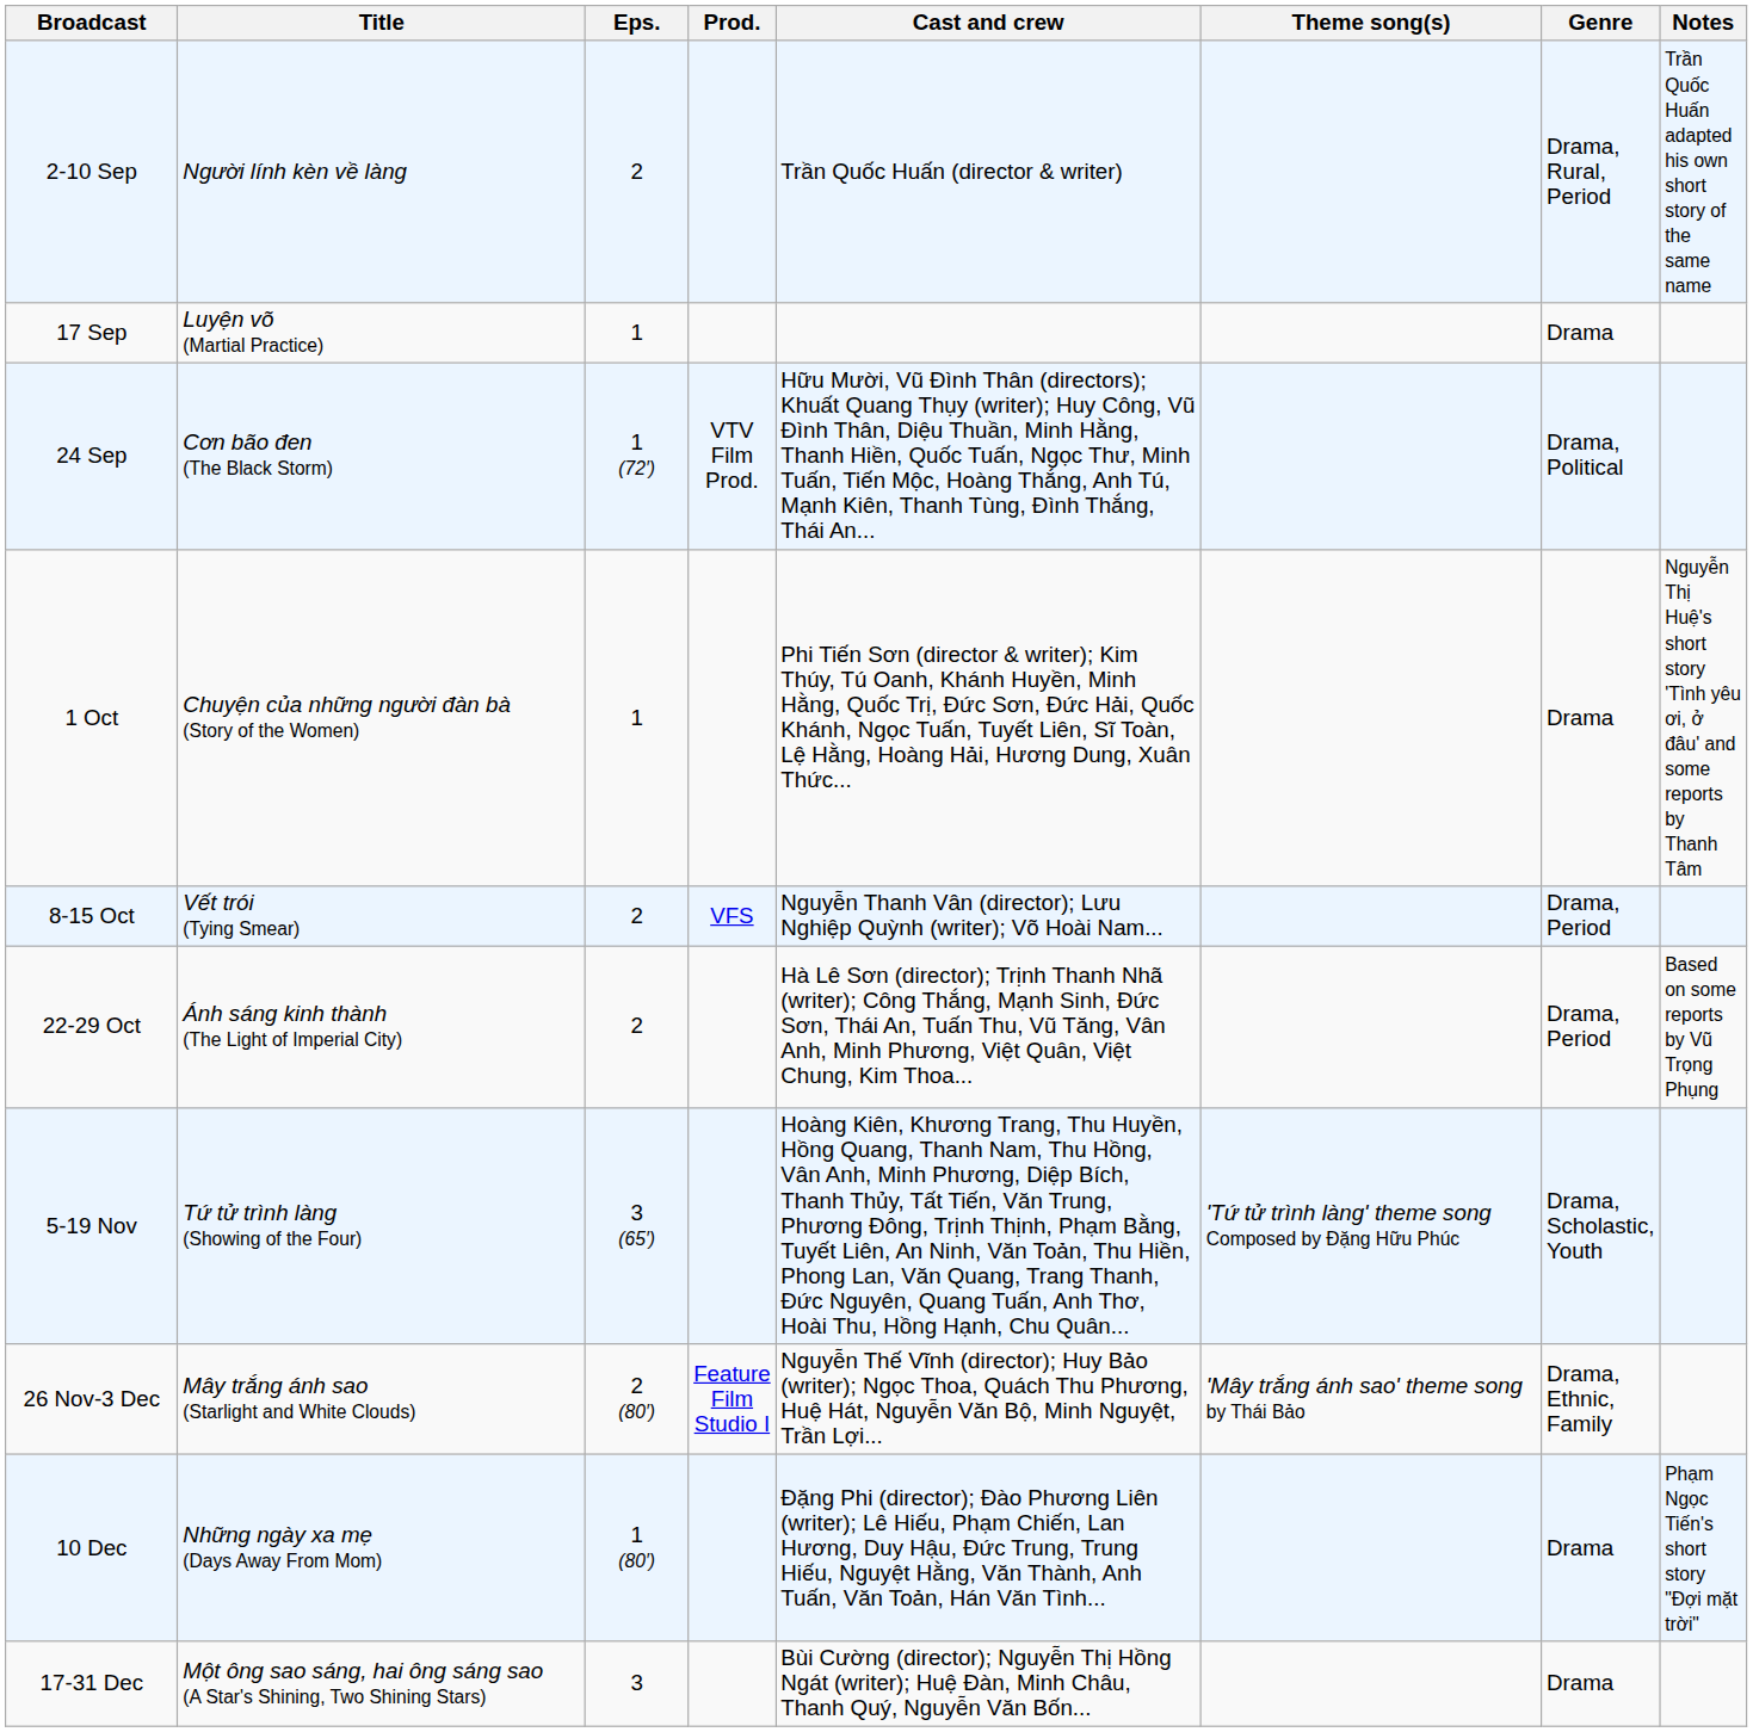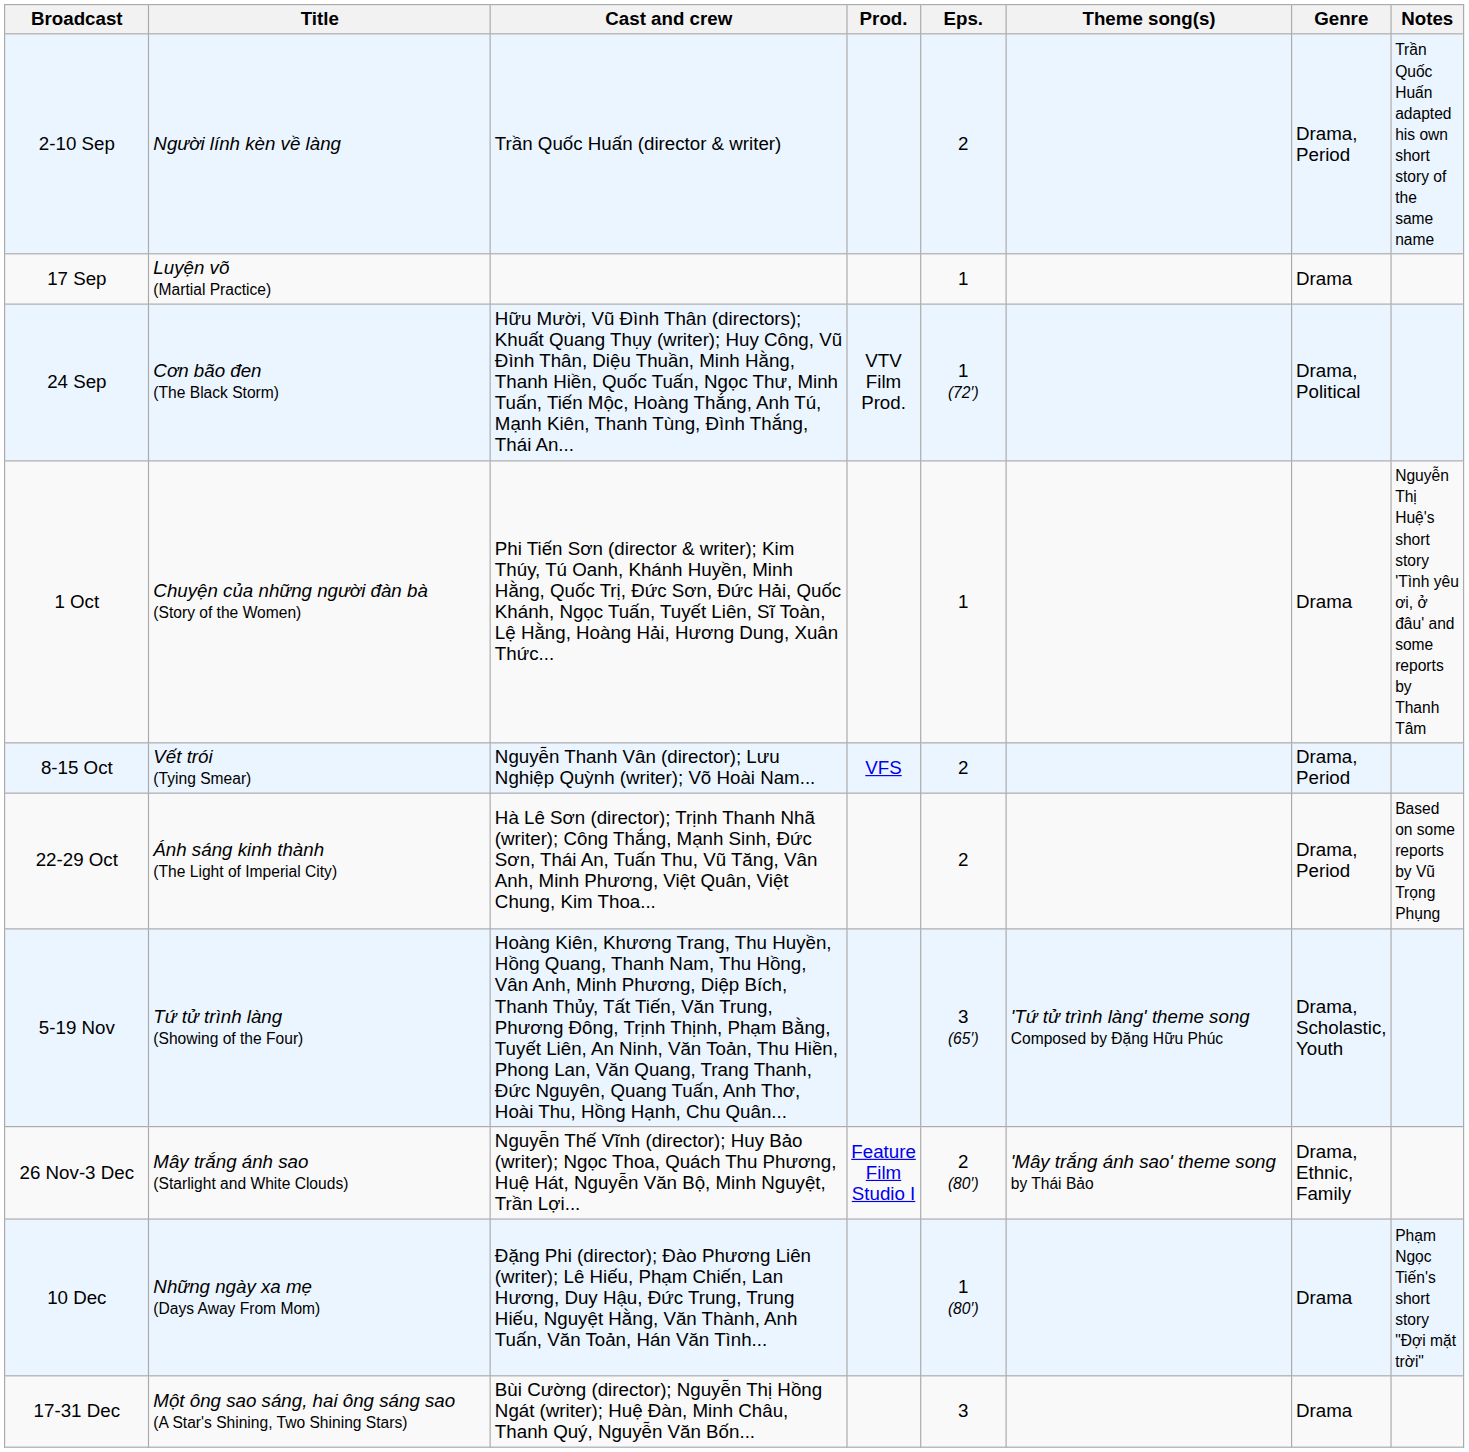columns swapped: Eps. <-> Cast and crew
2-10 Sep | Genre: Drama, Rural, Period -> Drama, Period
